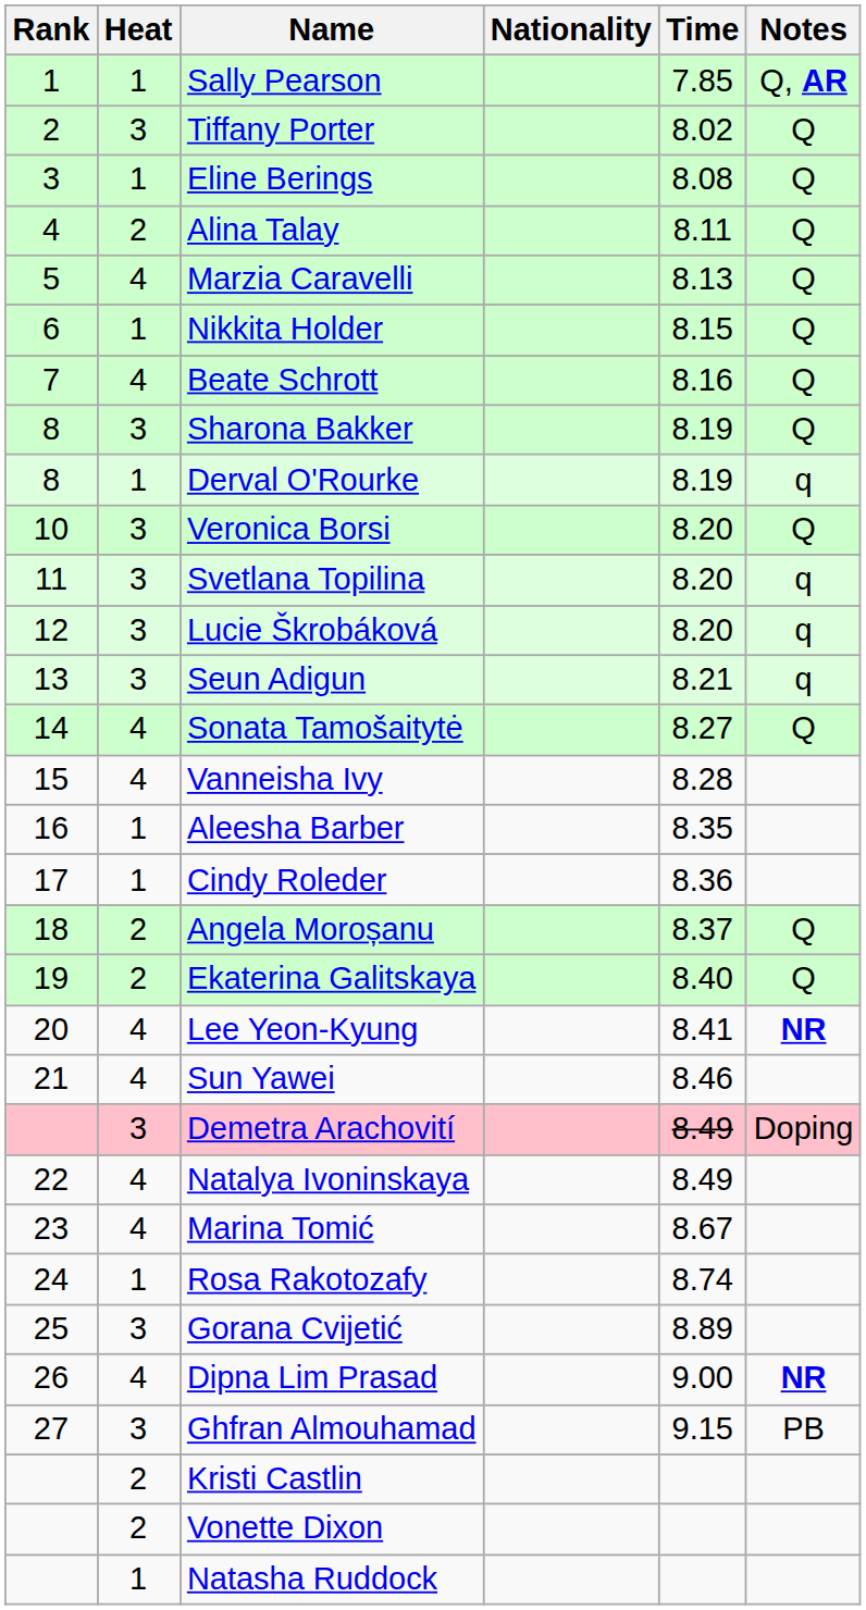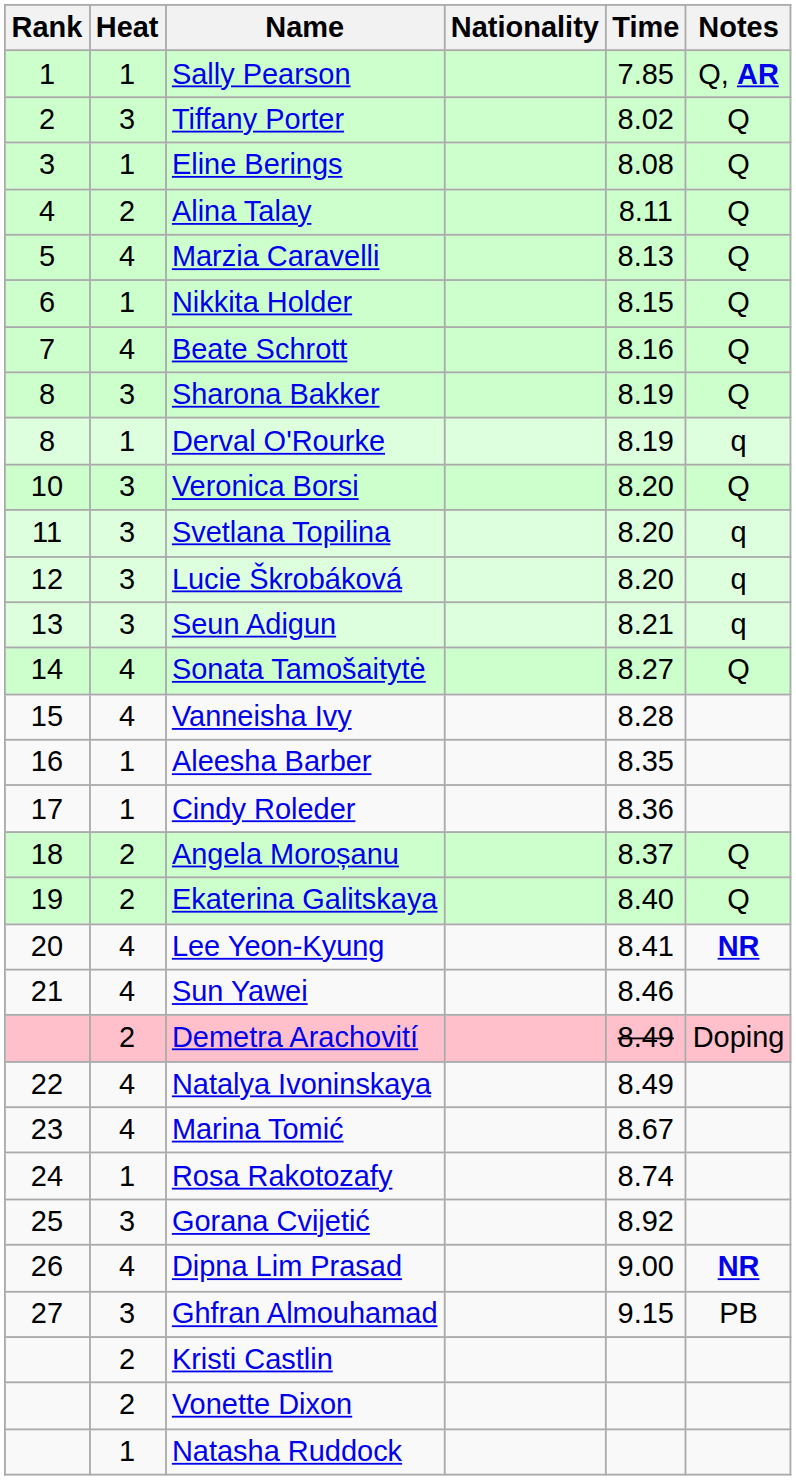Demetra Arachovití | Heat: 3 -> 2
Gorana Cvijetić | Time: 8.89 -> 8.92
